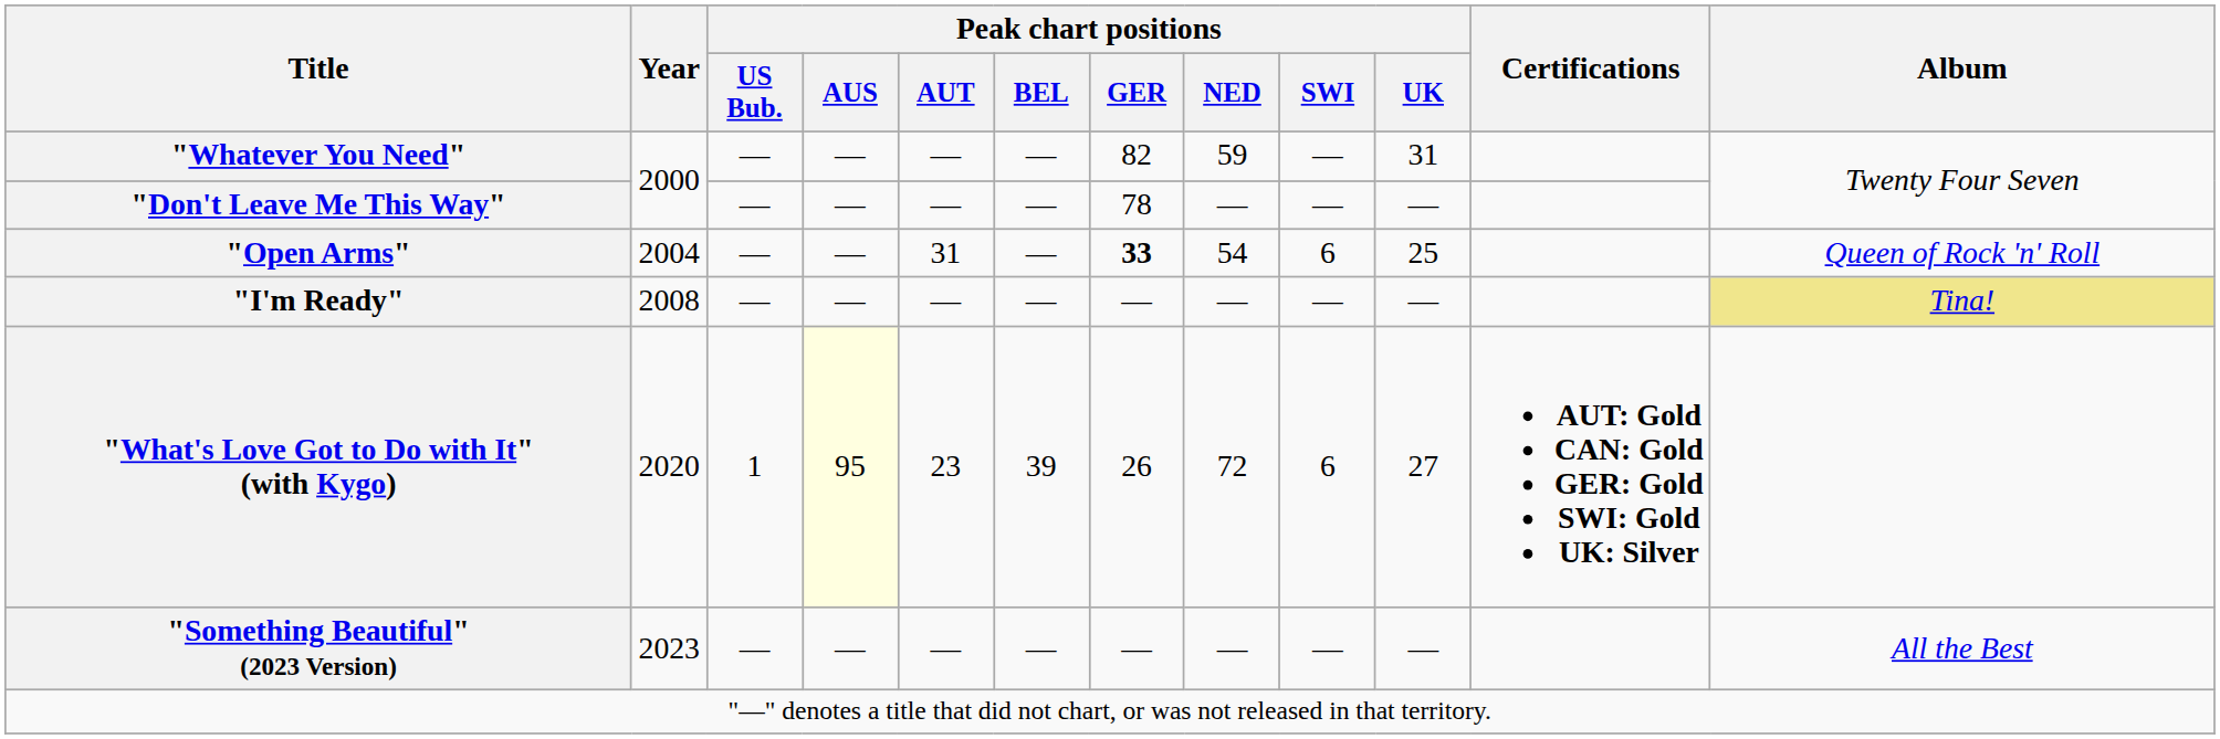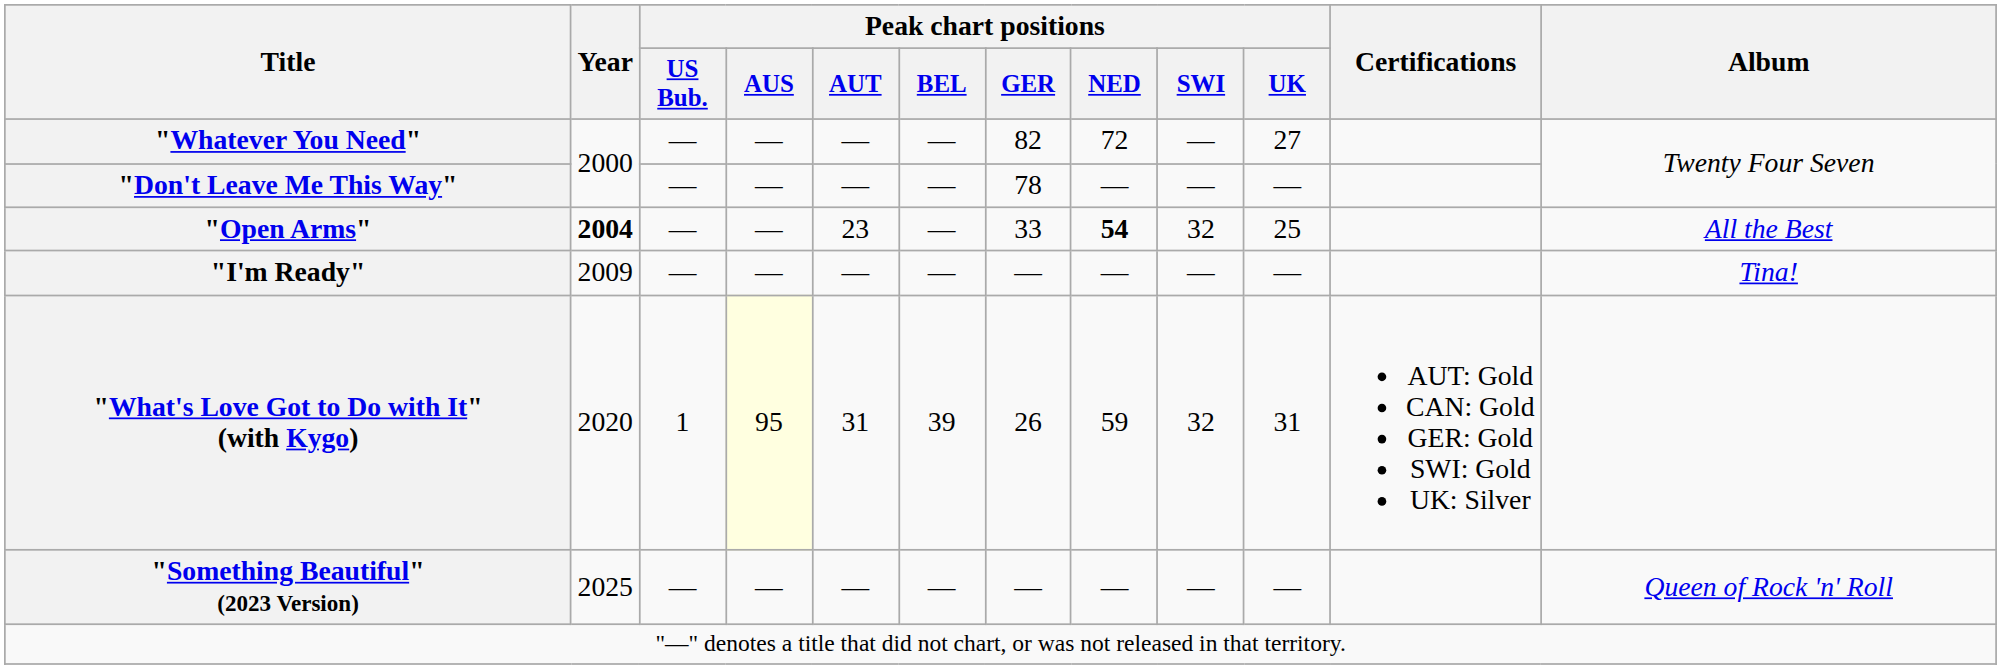"Whatever You Need" | Peak chart positions / NED: 59 -> 72
"Whatever You Need" | Peak chart positions / UK: 31 -> 27
"Open Arms" | Year: normal -> bold
"Open Arms" | Peak chart positions / AUT: 31 -> 23
"Open Arms" | Peak chart positions / GER: bold -> normal
"Open Arms" | Peak chart positions / NED: normal -> bold
"Open Arms" | Peak chart positions / SWI: 6 -> 32
"Open Arms" | Album: Queen of Rock 'n' Roll -> All the Best
"I'm Ready" | Year: 2008 -> 2009
"I'm Ready" | Album: khaki background -> no background
"What's Love Got to Do with It" (with Kygo) | Peak chart positions / AUT: 23 -> 31
"What's Love Got to Do with It" (with Kygo) | Peak chart positions / NED: 72 -> 59
"What's Love Got to Do with It" (with Kygo) | Peak chart positions / SWI: 6 -> 32
"What's Love Got to Do with It" (with Kygo) | Peak chart positions / UK: 27 -> 31
"What's Love Got to Do with It" (with Kygo) | Certifications: bold -> normal
"Something Beautiful" (2023 Version) | Year: 2023 -> 2025
"Something Beautiful" (2023 Version) | Album: All the Best -> Queen of Rock 'n' Roll
